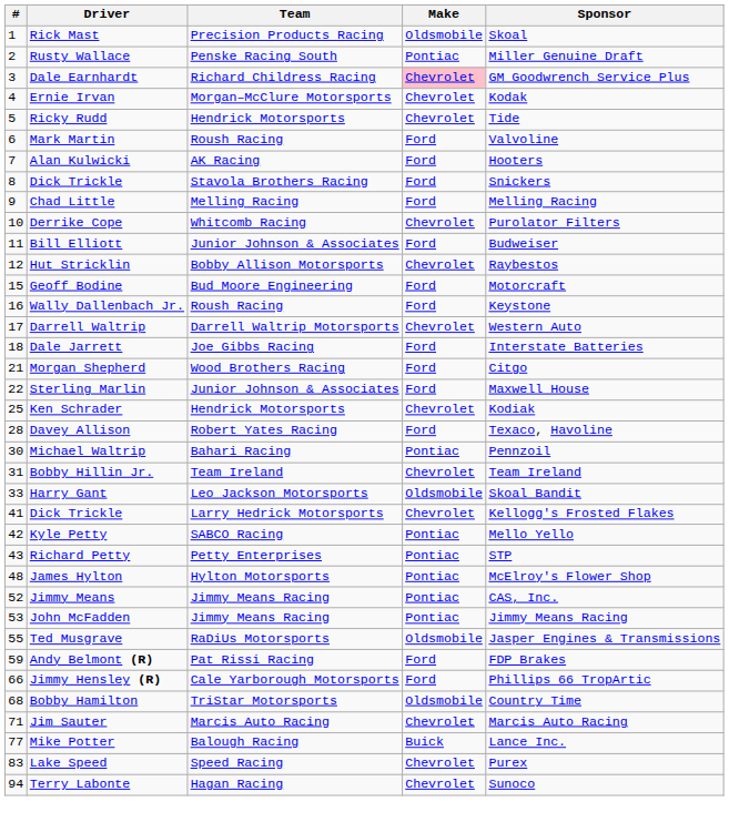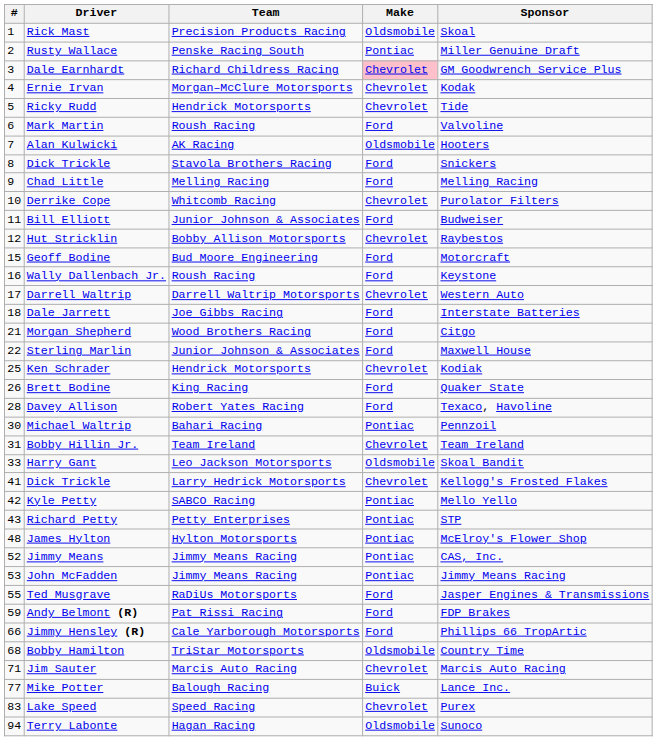Alan Kulwicki | Make: Ford -> Oldsmobile
+ row: 26 | Brett Bodine | King Racing | Ford | Quaker State
Ted Musgrave | Make: Oldsmobile -> Ford
Terry Labonte | Make: Chevrolet -> Oldsmobile
